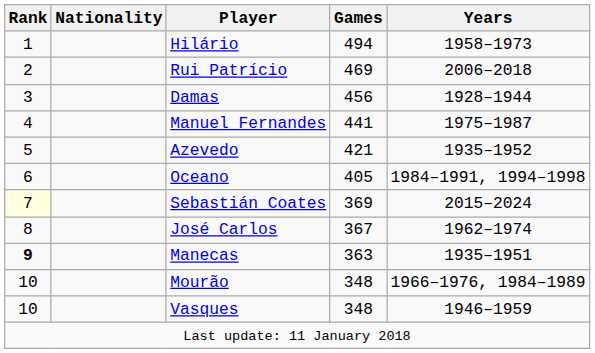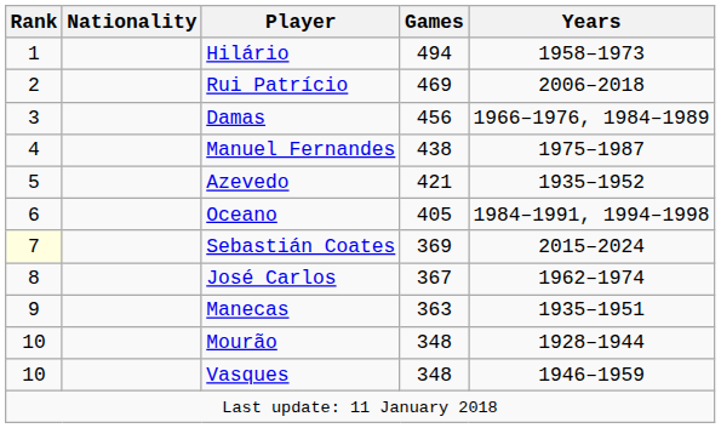Damas | Years: 1928–1944 -> 1966–1976, 1984–1989
Manuel Fernandes | Games: 441 -> 438
Manecas | Rank: bold -> normal
Mourão | Years: 1966–1976, 1984–1989 -> 1928–1944
